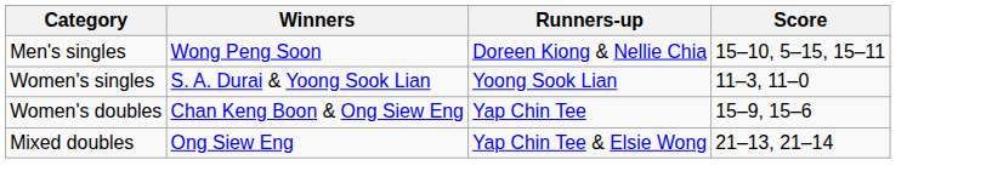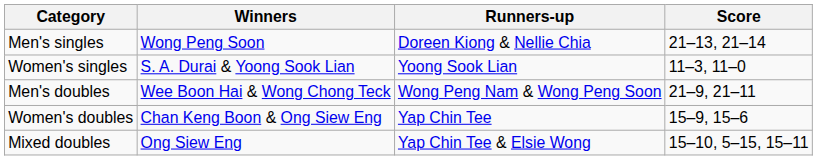Men's singles | Score: 15–10, 5–15, 15–11 -> 21–13, 21–14
+ row: Men's doubles | Wee Boon Hai & Wong Chong Teck | Wong Peng Nam & Wong Peng Soon | 21–9, 21–11
Mixed doubles | Score: 21–13, 21–14 -> 15–10, 5–15, 15–11
